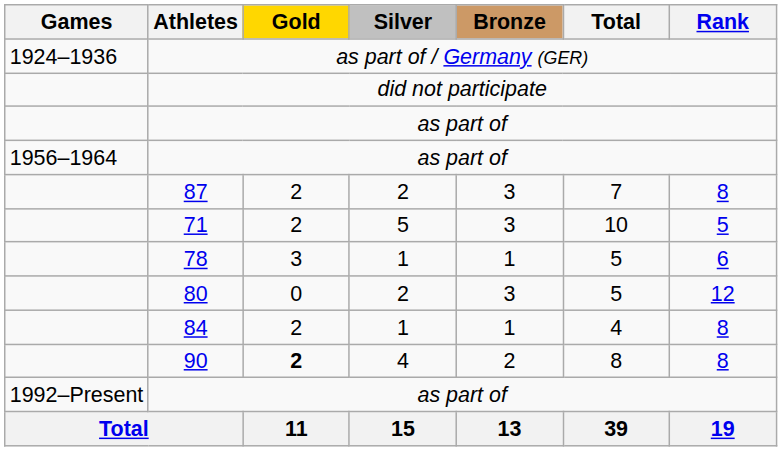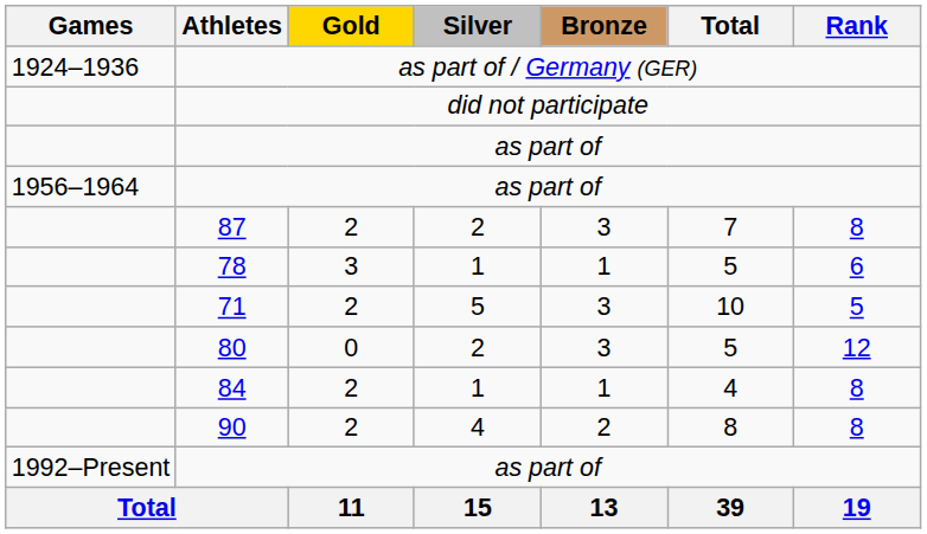rows swapped: 78 <-> 71
90 | Gold: bold -> normal
